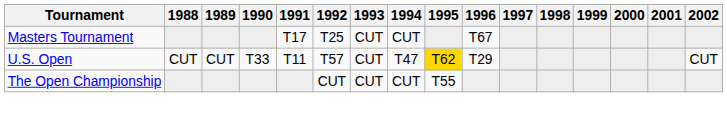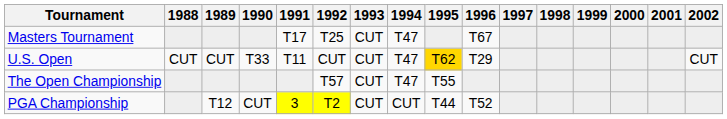Masters Tournament | 1994: CUT -> T47
U.S. Open | 1992: T57 -> CUT
The Open Championship | 1992: CUT -> T57
The Open Championship | 1994: CUT -> T47
+ row: PGA Championship | T12 | CUT | 3 | T2 | CUT | CUT | T44 | T52
